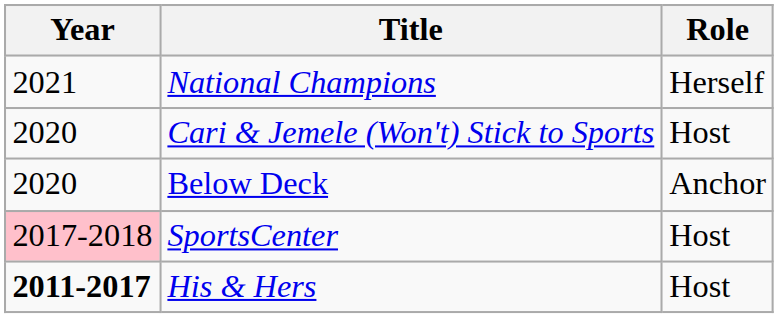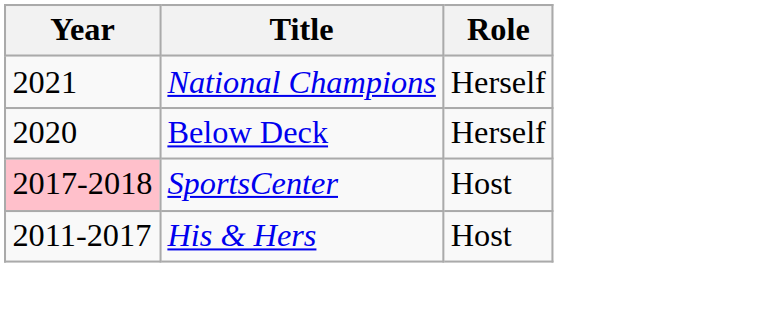- row: 2020 | Cari & Jemele (Won't) Stick to Sports | Host
Below Deck | Role: Anchor -> Herself
His & Hers | Year: bold -> normal
